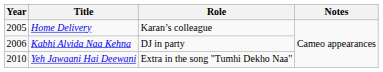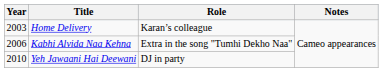Home Delivery | Year: 2005 -> 2003
Kabhi Alvida Naa Kehna | Role: DJ in party -> Extra in the song "Tumhi Dekho Naa"
Yeh Jawaani Hai Deewani | Role: Extra in the song "Tumhi Dekho Naa" -> DJ in party
